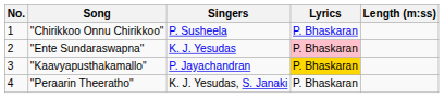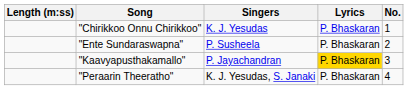columns swapped: No. <-> Length (m:ss)
"Chirikkoo Onnu Chirikkoo" | Singers: P. Susheela -> K. J. Yesudas
"Ente Sundaraswapna" | Singers: K. J. Yesudas -> P. Susheela
"Ente Sundaraswapna" | Lyrics: pink background -> no background
